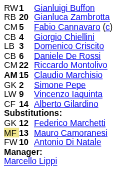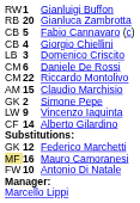Fabio Cannavaro (c) | column 1: CM -> CB
Daniele De Rossi | column 1: CB -> CM
Claudio Marchisio | column 1: bold -> normal
Mauro Camoranesi | column 2: 13 -> 16
